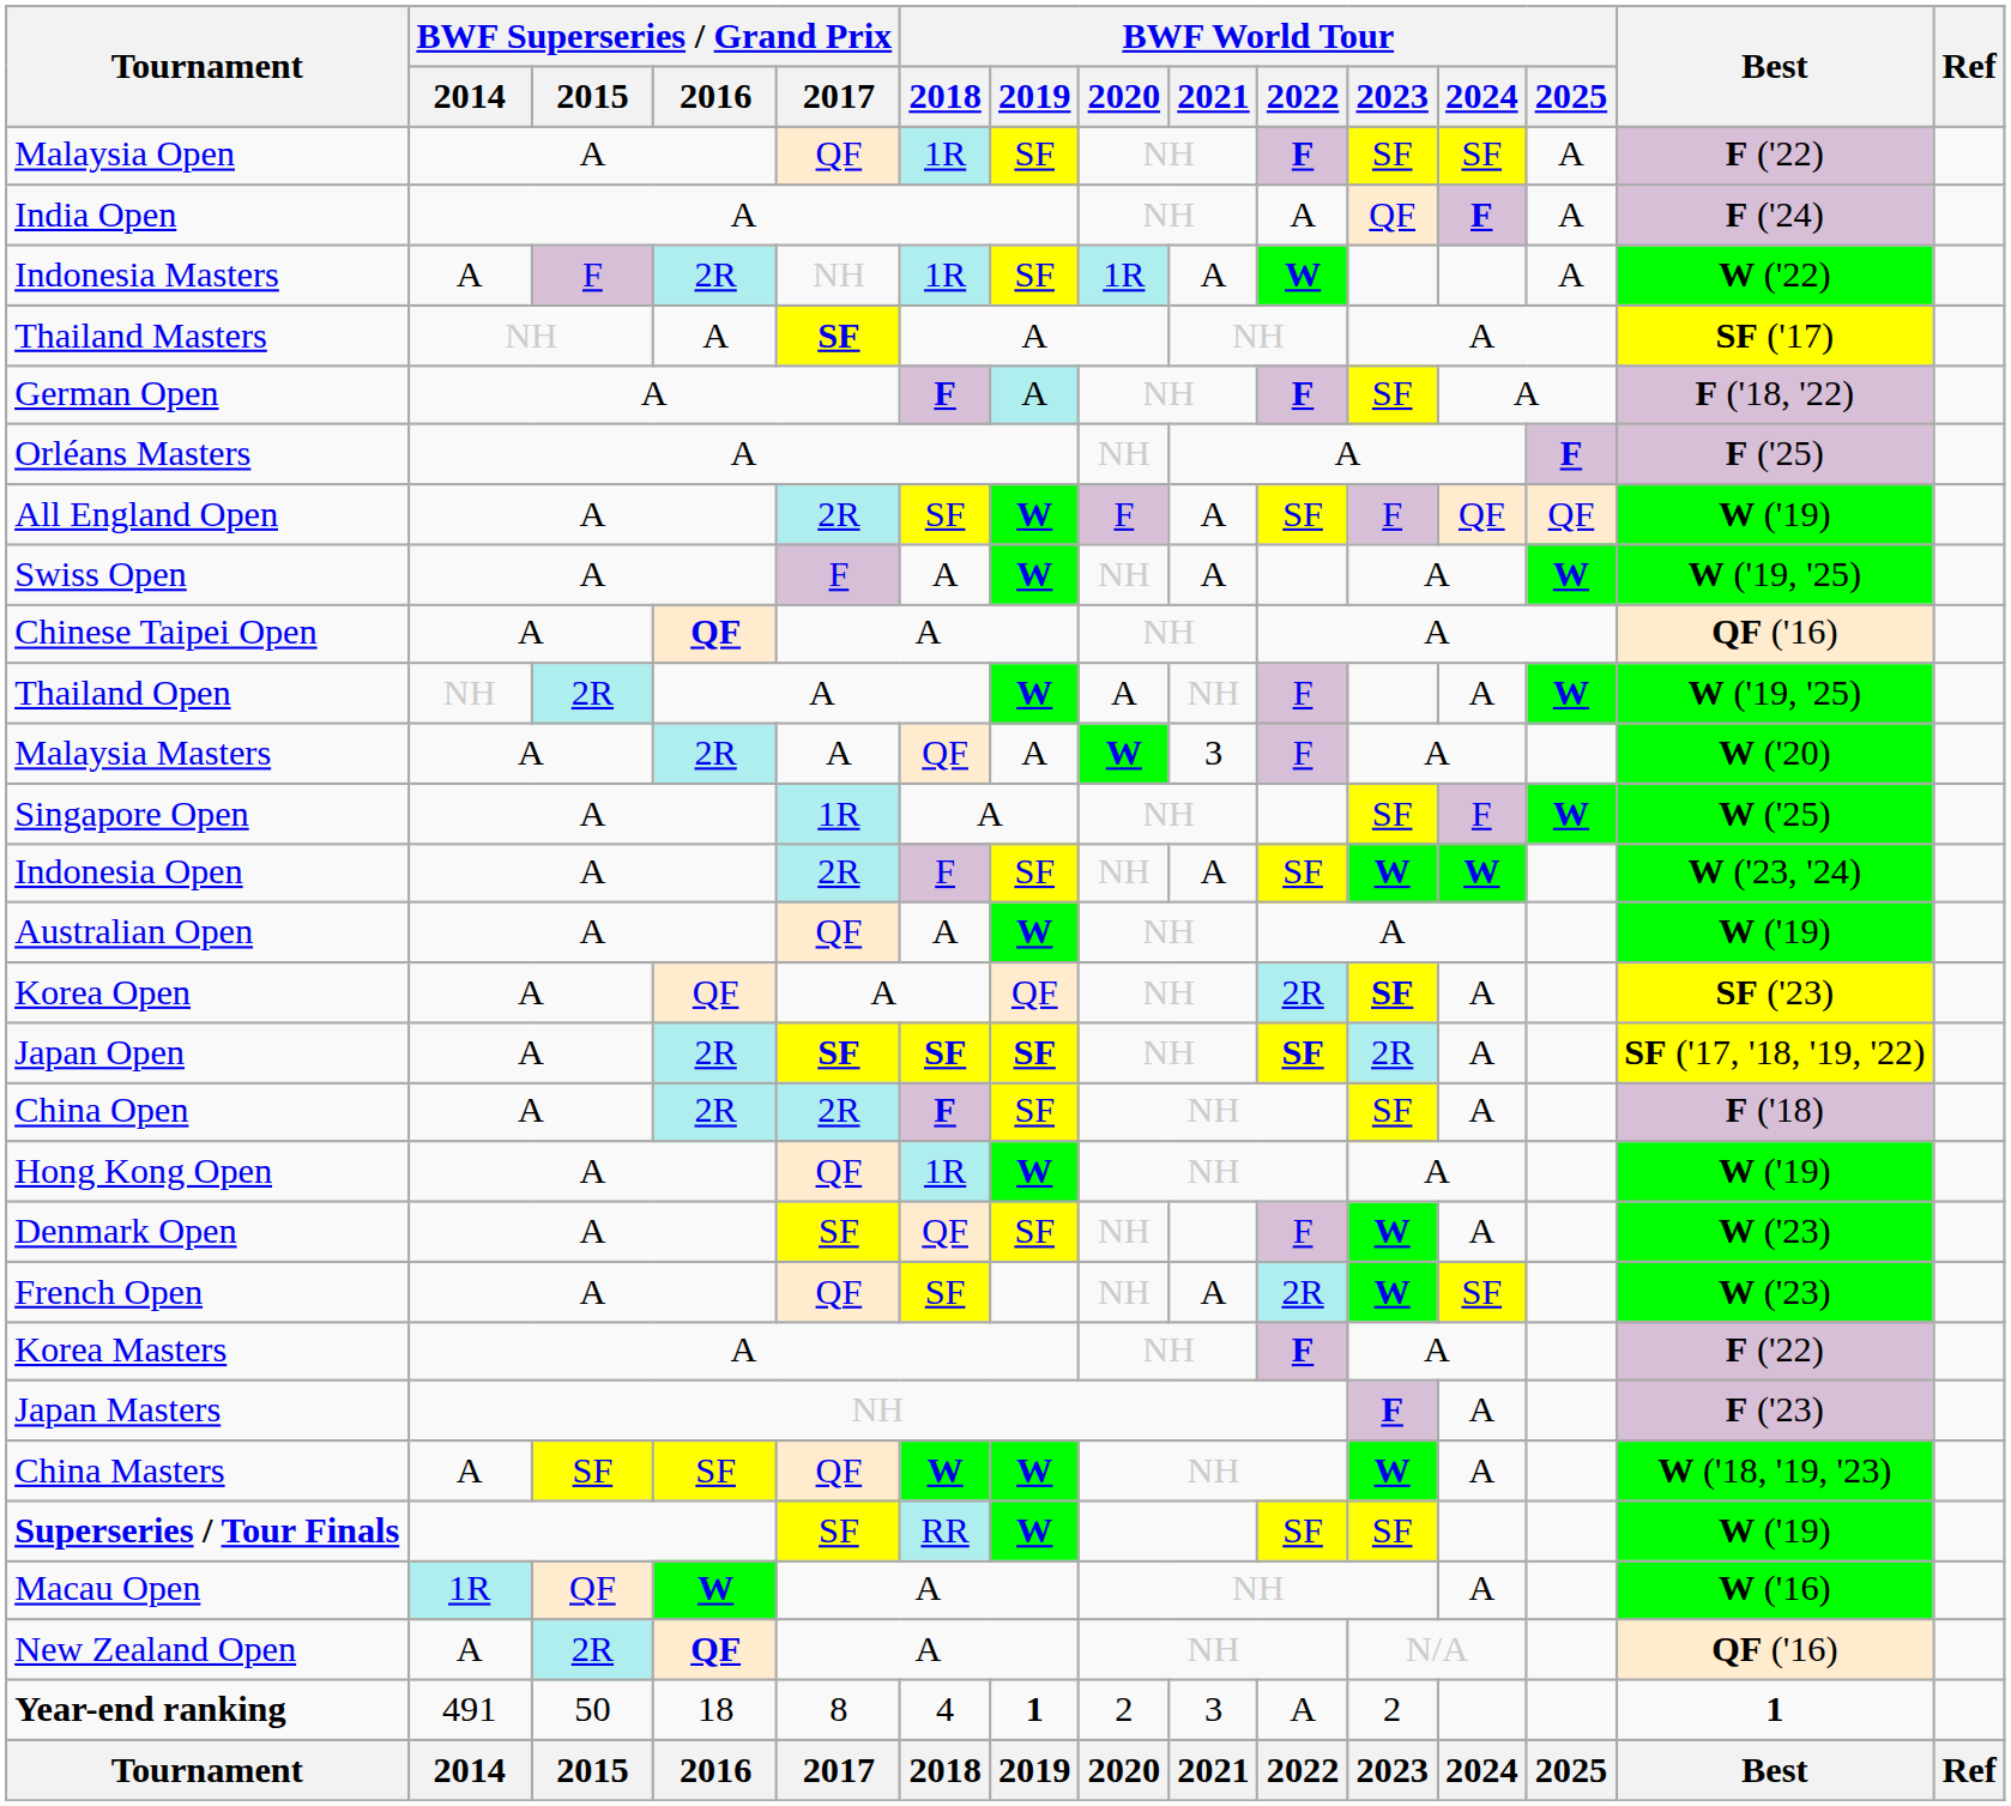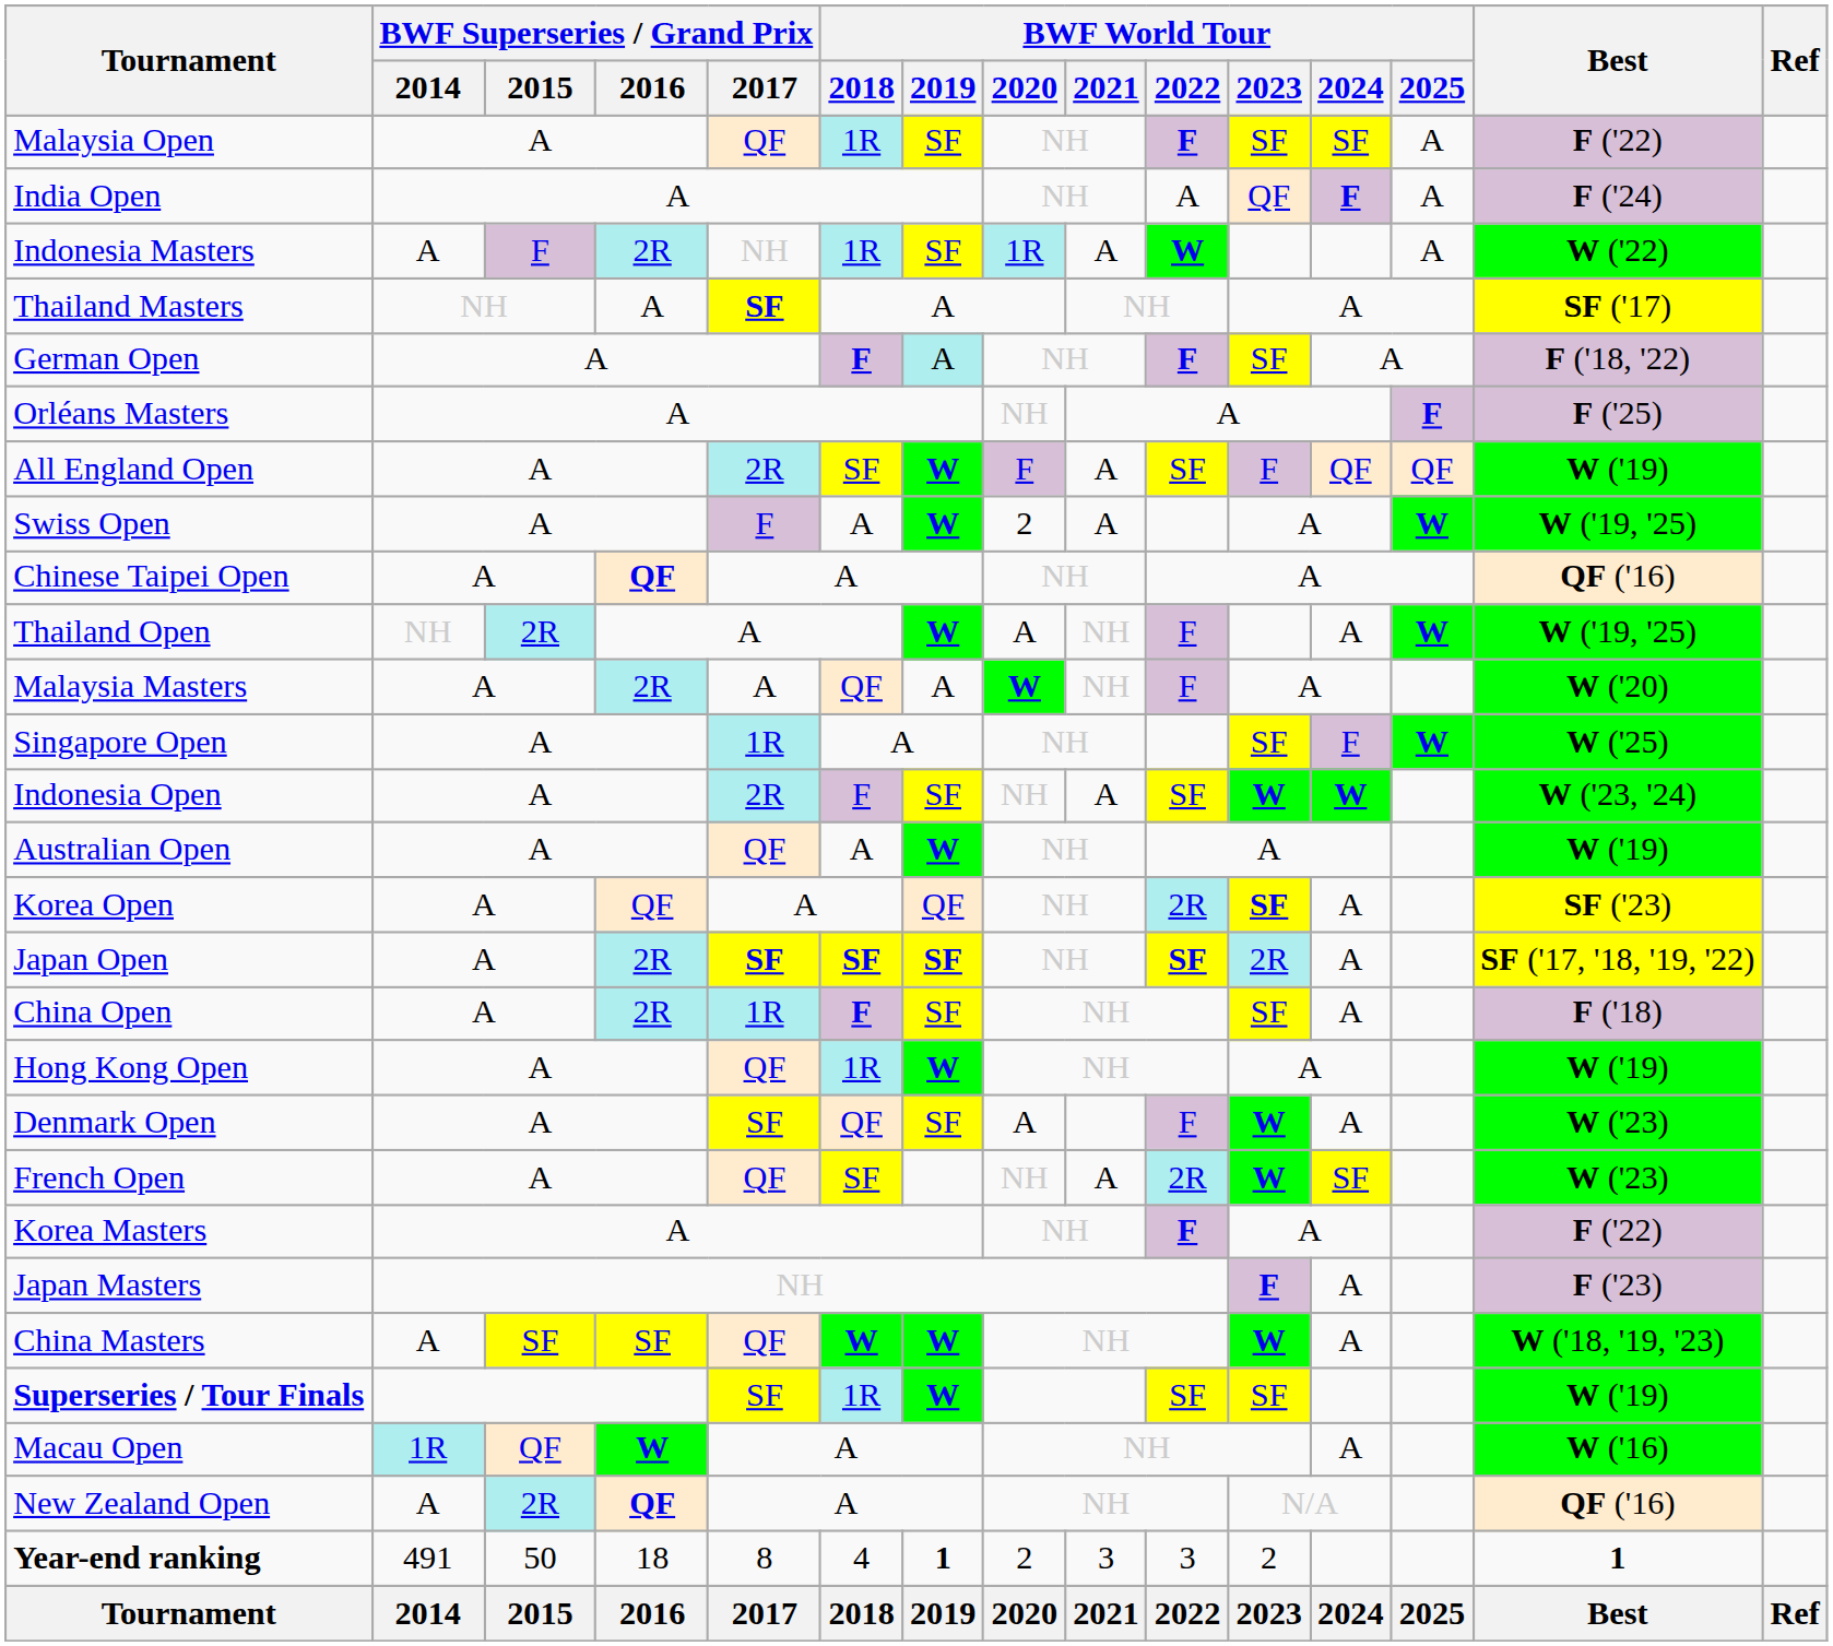Swiss Open | BWF World Tour / 2020: NH -> 2
Malaysia Masters | BWF World Tour / 2021: 3 -> NH
China Open | BWF Superseries / Grand Prix / 2017: 2R -> 1R
Denmark Open | BWF World Tour / 2020: NH -> A
Superseries / Tour Finals | BWF World Tour / 2018: RR -> 1R
Year-end ranking | BWF World Tour / 2022: A -> 3
